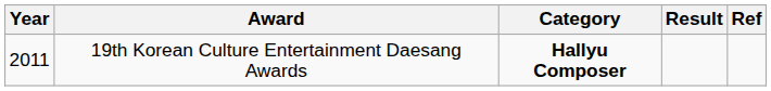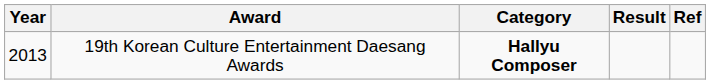19th Korean Culture Entertainment Daesang Awards | Year: 2011 -> 2013
